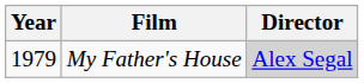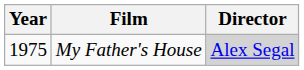My Father's House | Year: 1979 -> 1975
